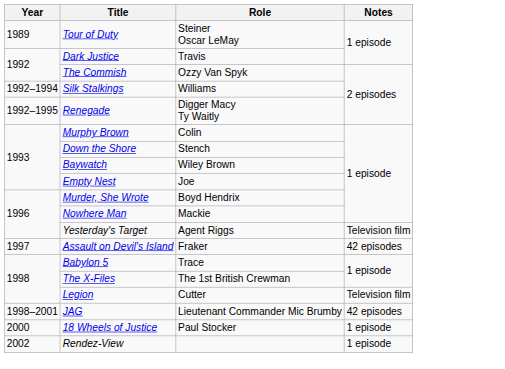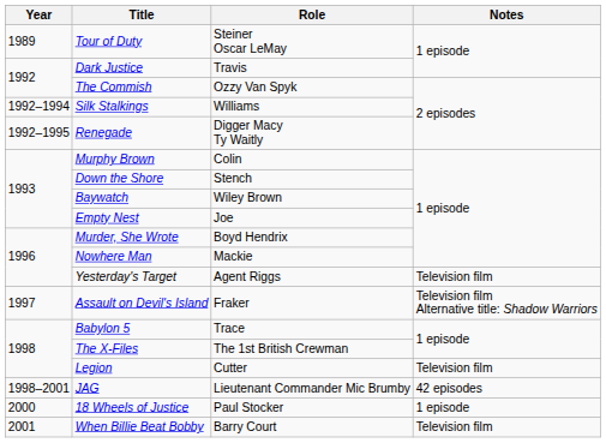Assault on Devil's Island | Notes: 42 episodes -> Television film Alternative title: Shadow Warriors
+ row: 2001 | When Billie Beat Bobby | Barry Court | Television film
- row: 2002 | Rendez-View | 1 episode
